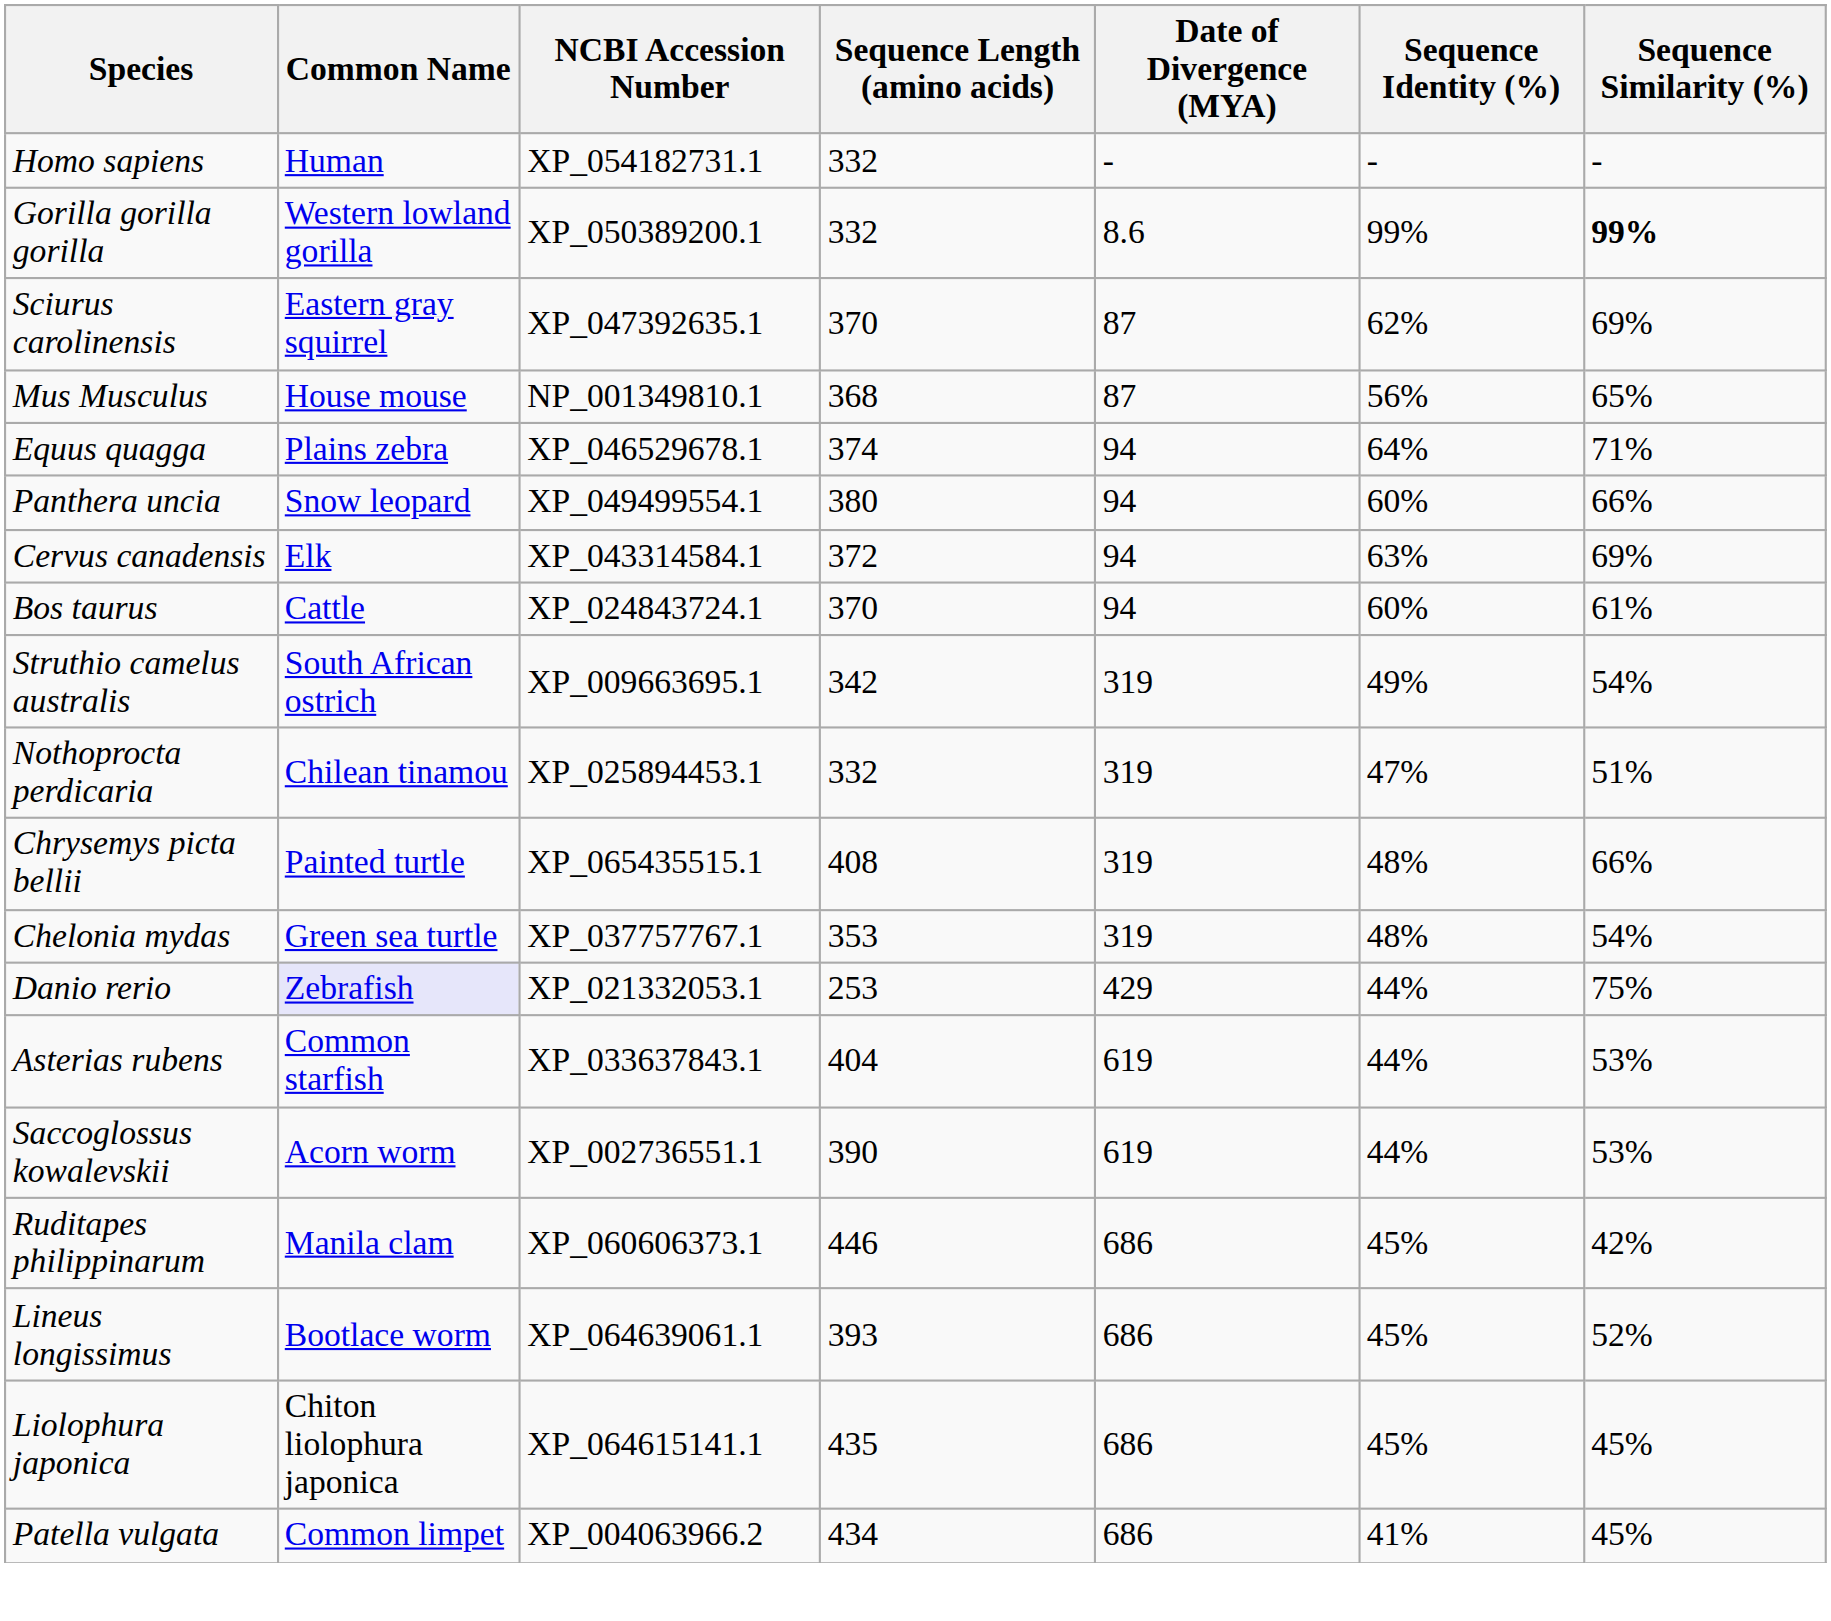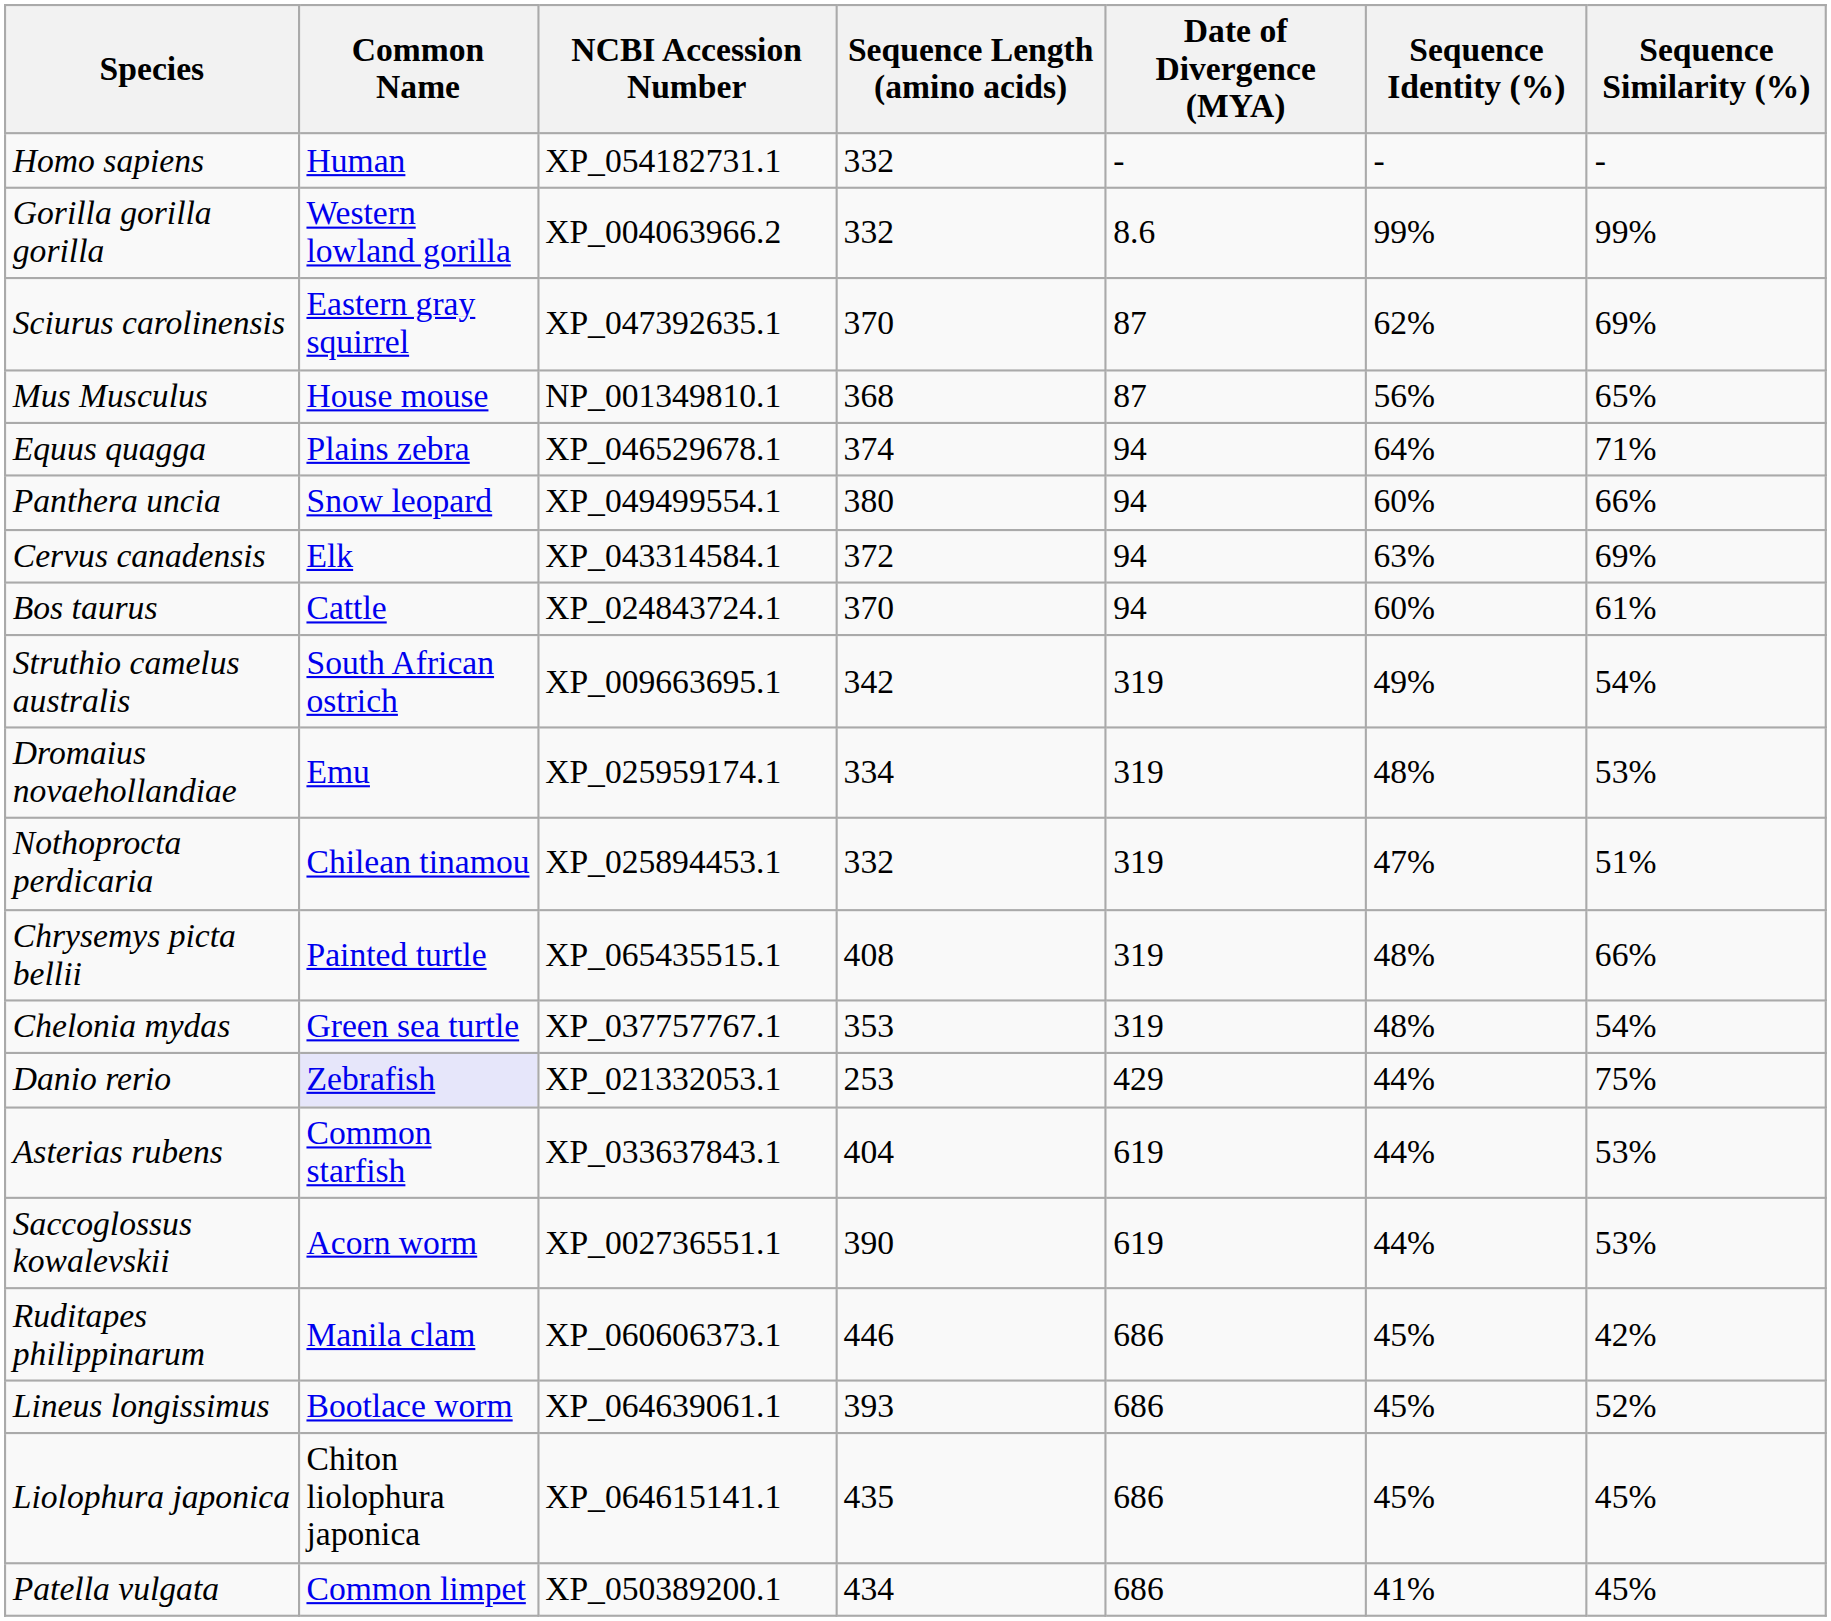Gorilla gorilla gorilla | NCBI Accession Number: XP_050389200.1 -> XP_004063966.2
Gorilla gorilla gorilla | Sequence Similarity (%): bold -> normal
+ row: Dromaius novaehollandiae | Emu | XP_025959174.1 | 334 | 319 | 48% | 53%
Patella vulgata | NCBI Accession Number: XP_004063966.2 -> XP_050389200.1
